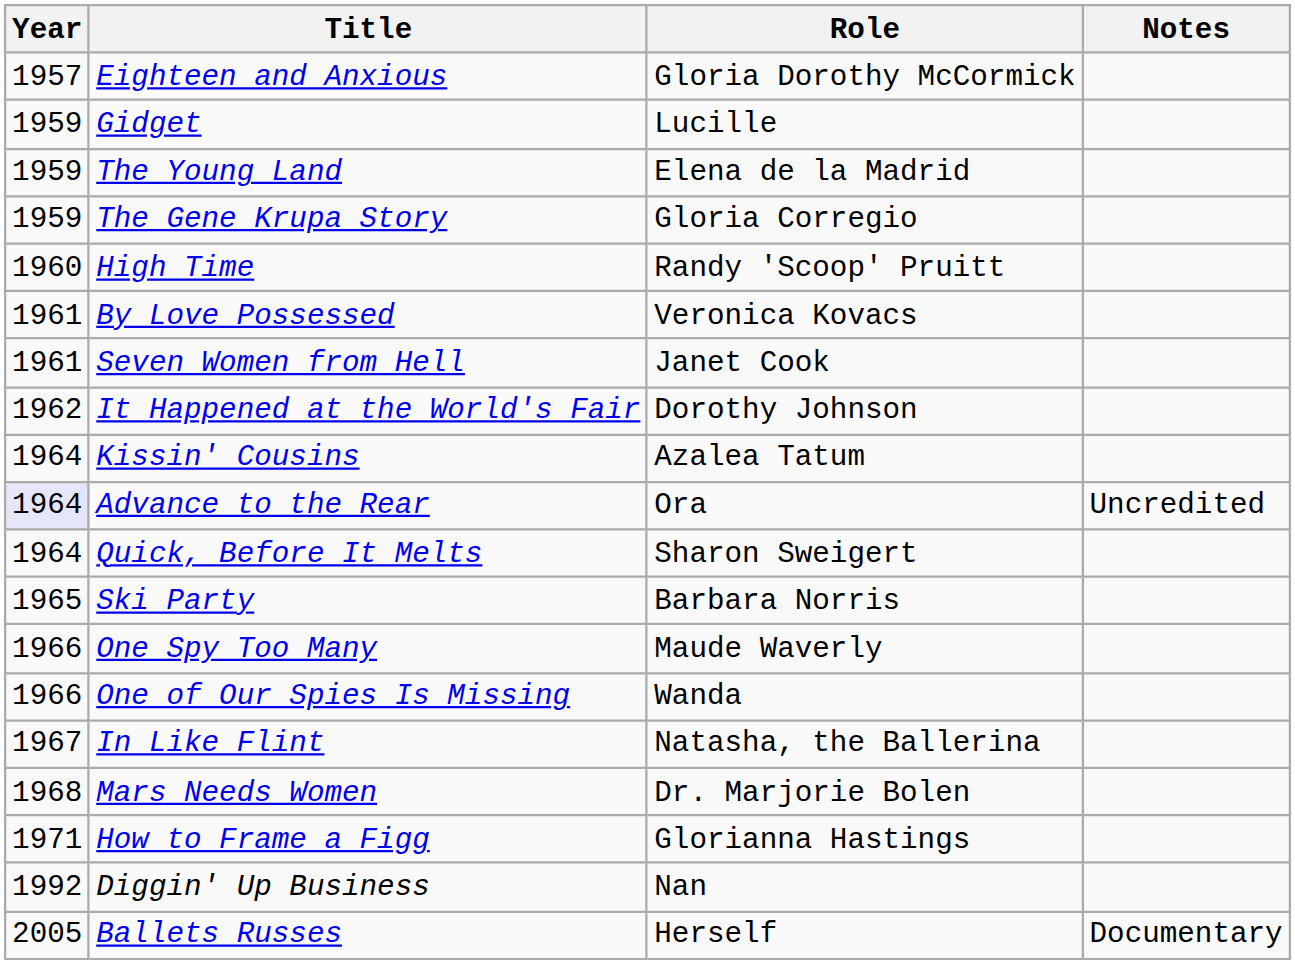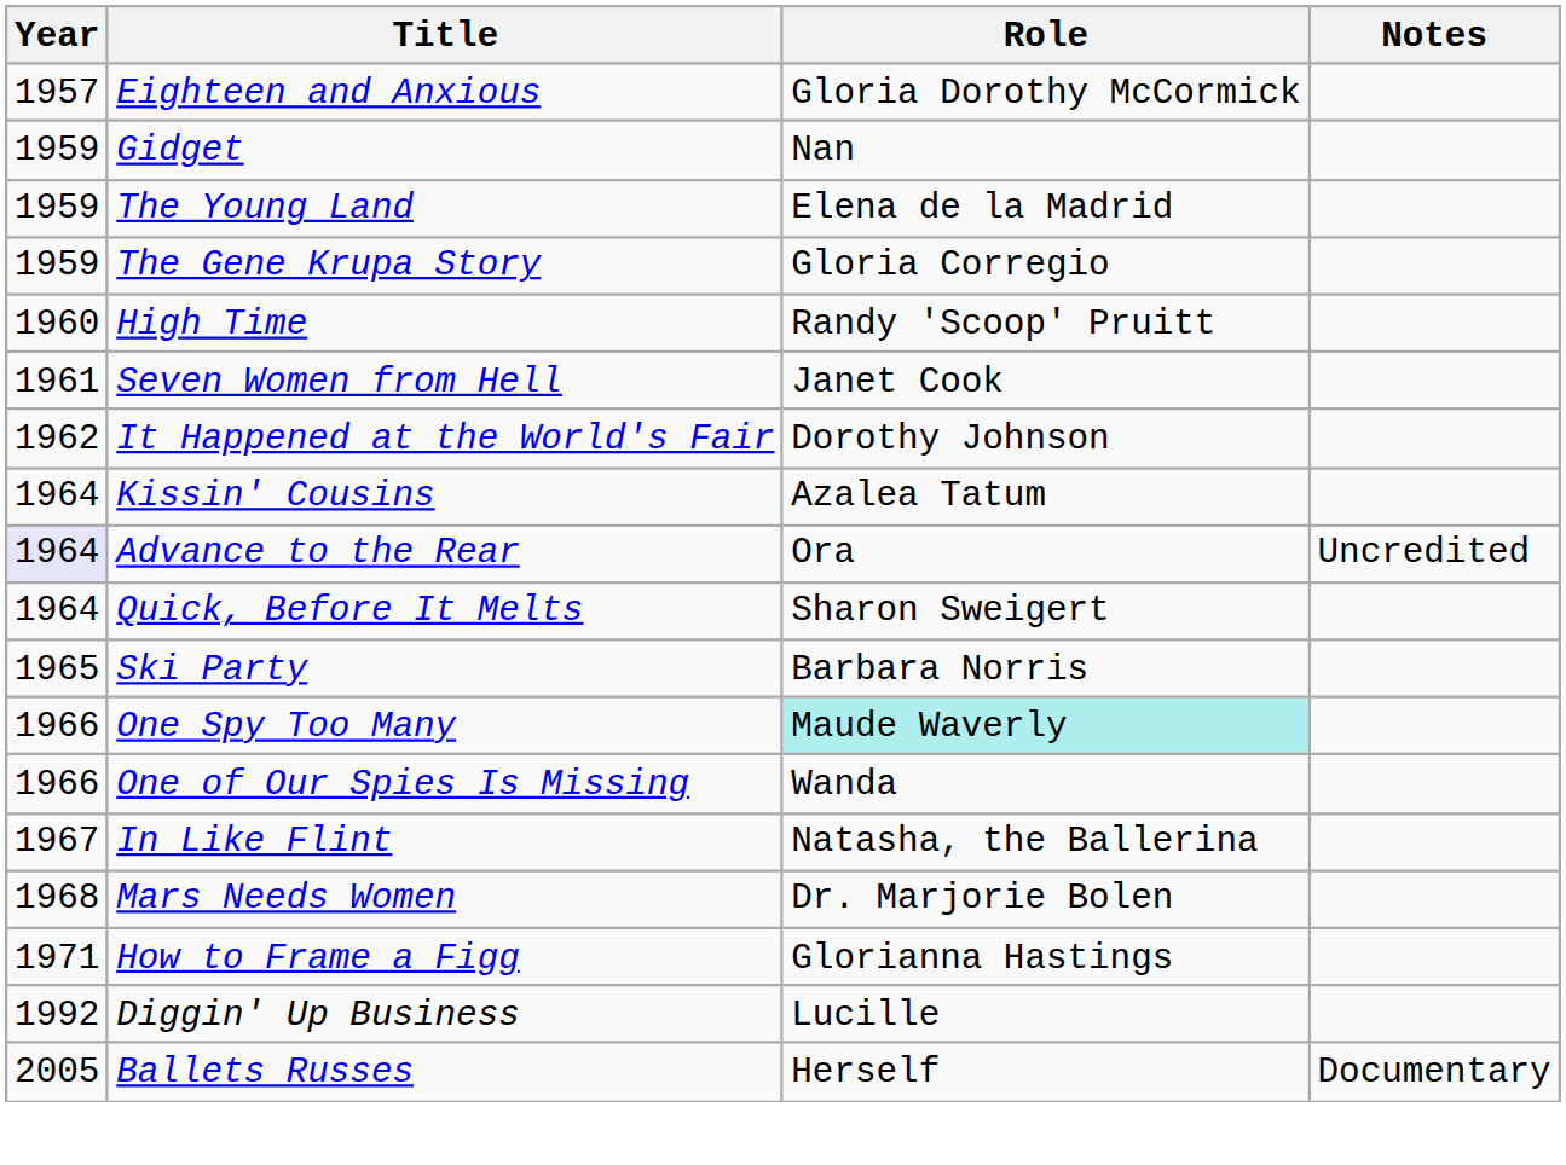Gidget | Role: Lucille -> Nan
- row: 1961 | By Love Possessed | Veronica Kovacs
One Spy Too Many | Role: no background -> paleturquoise background
Diggin' Up Business | Role: Nan -> Lucille
